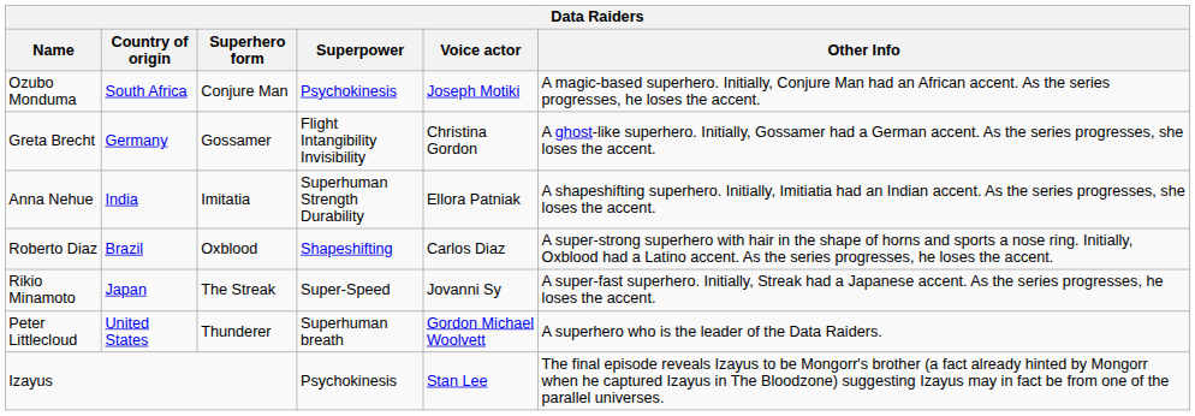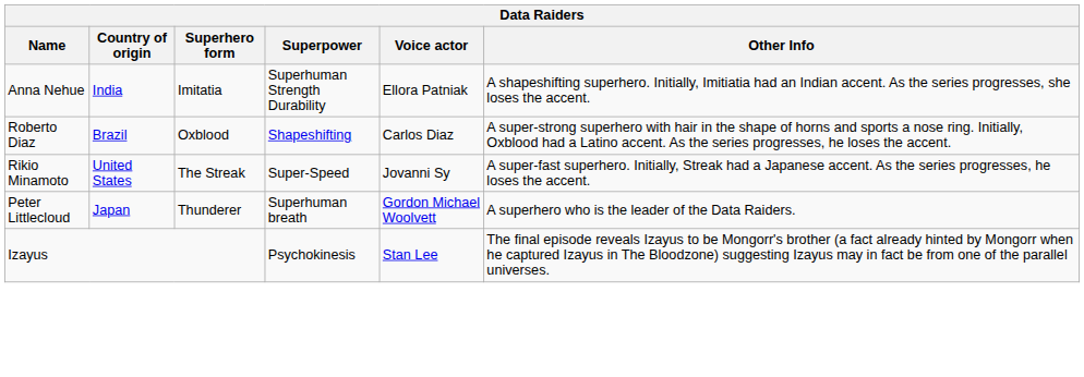- row: Ozubo Monduma | South Africa | Conjure Man | Psychokinesis | Joseph Motiki | A magic-based superhero. Initially, Conjure Man had an African accent. As the series progresses, he loses the accent.
- row: Greta Brecht | Germany | Gossamer | Flight Intangibility Invisibility | Christina Gordon | A ghost-like superhero. Initially, Gossamer had a German accent. As the series progresses, she loses the accent.
Rikio Minamoto | Country of origin: Japan -> United States
Peter Littlecloud | Country of origin: United States -> Japan
